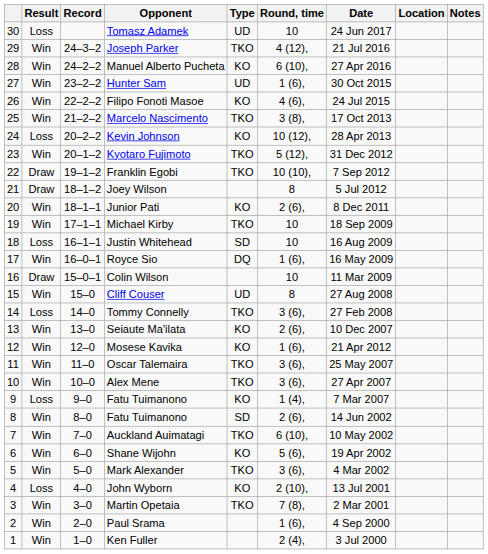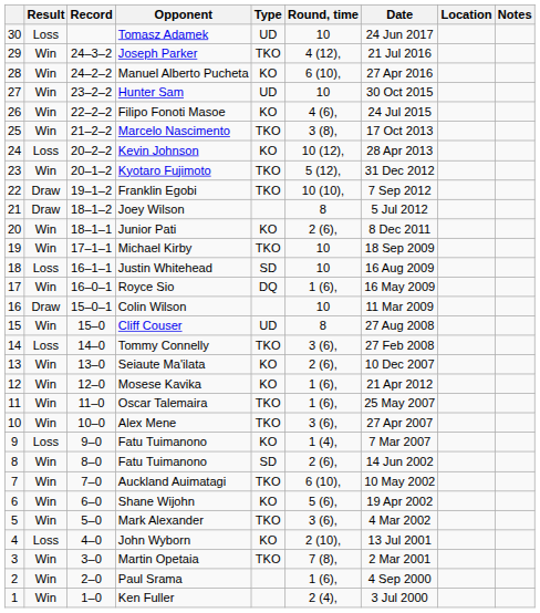Hunter Sam | Round, time: 1 (6), -> 10
Oscar Talemaira | Round, time: 3 (6), -> 1 (6),
